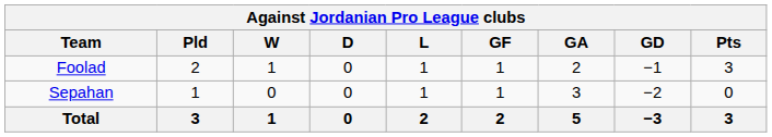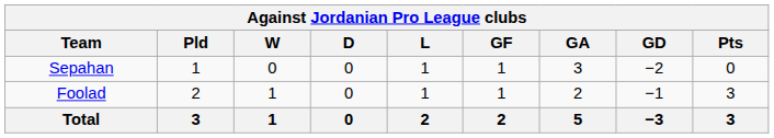rows swapped: Foolad <-> Sepahan
